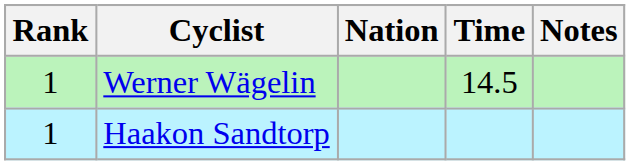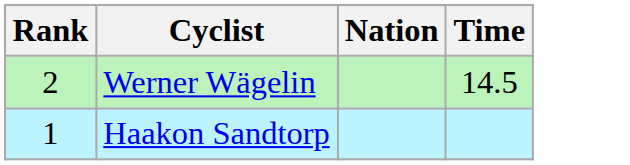- column: Notes
Werner Wägelin | Rank: 1 -> 2
